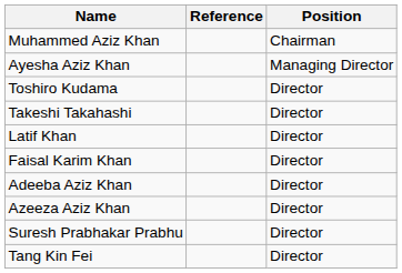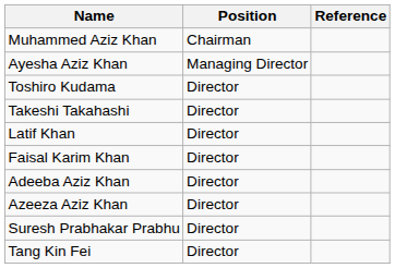columns swapped: Position <-> Reference
